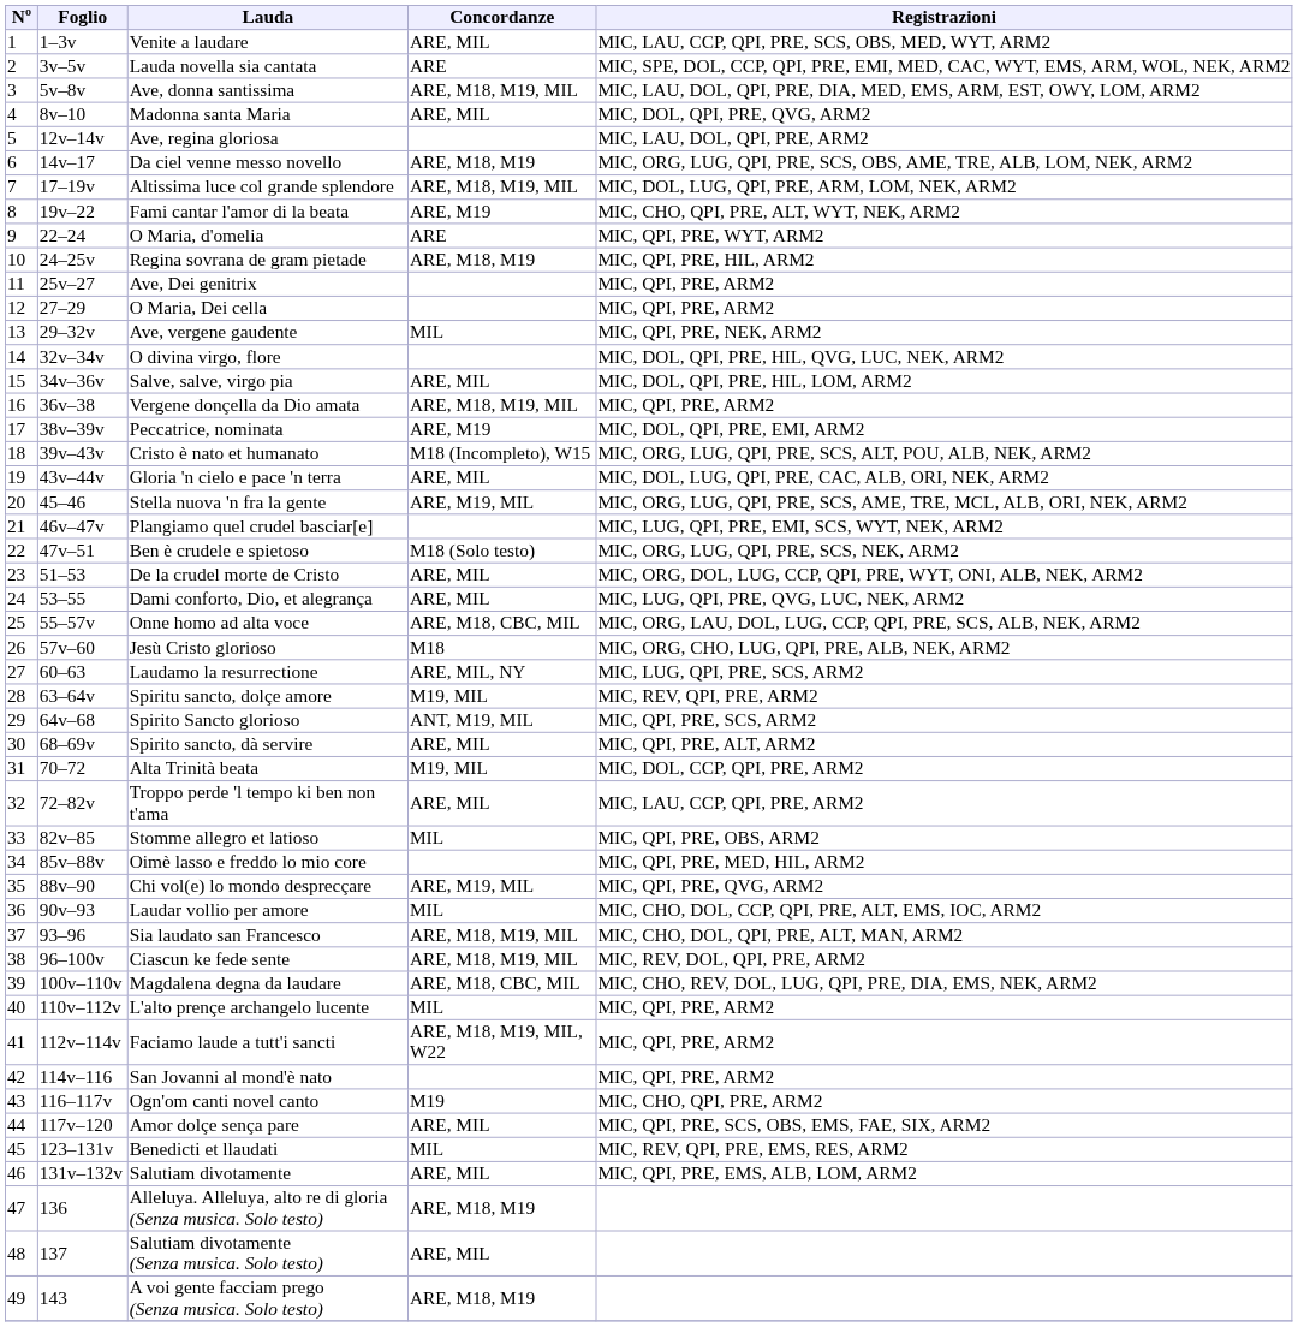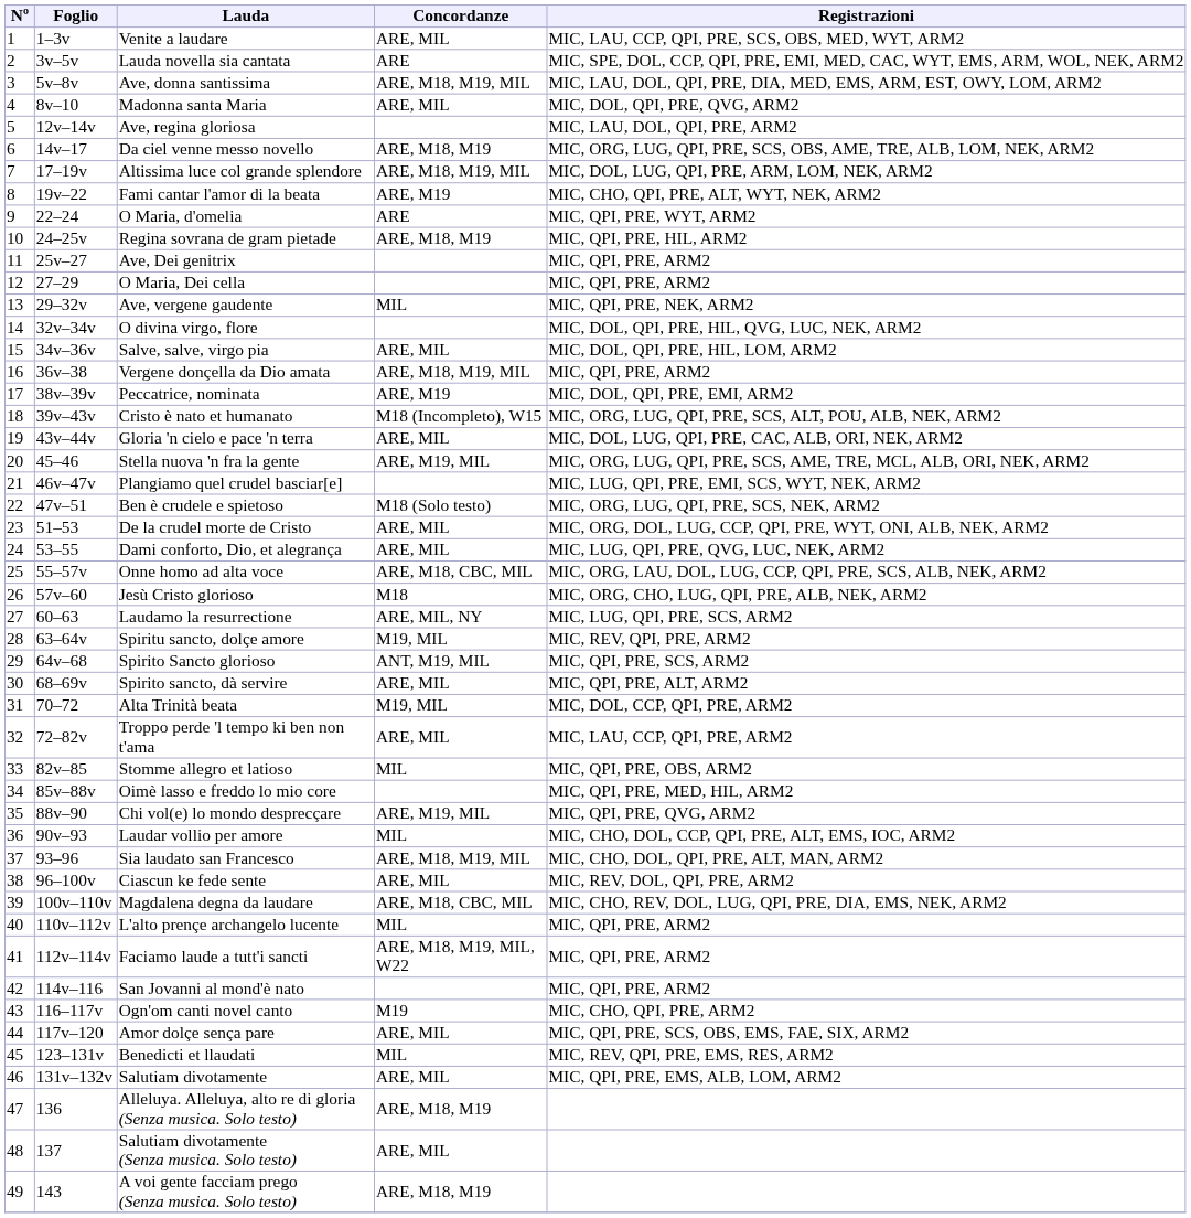Ciascun ke fede sente | Concordanze: ARE, M18, M19, MIL -> ARE, MIL
